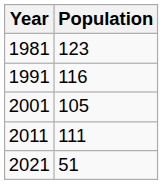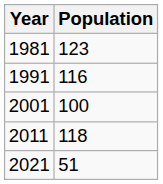2001 | Population: 105 -> 100
2011 | Population: 111 -> 118
